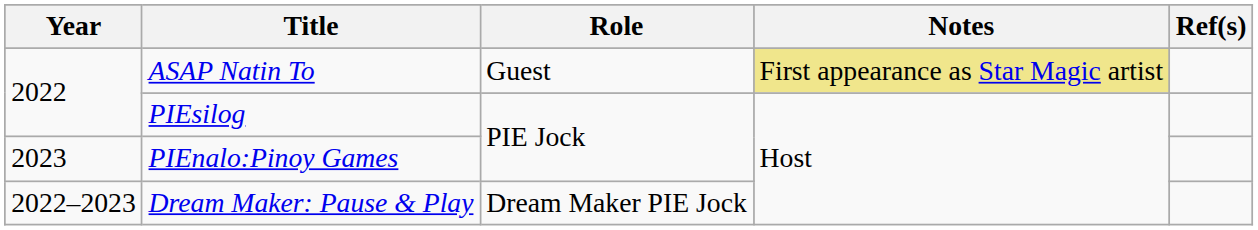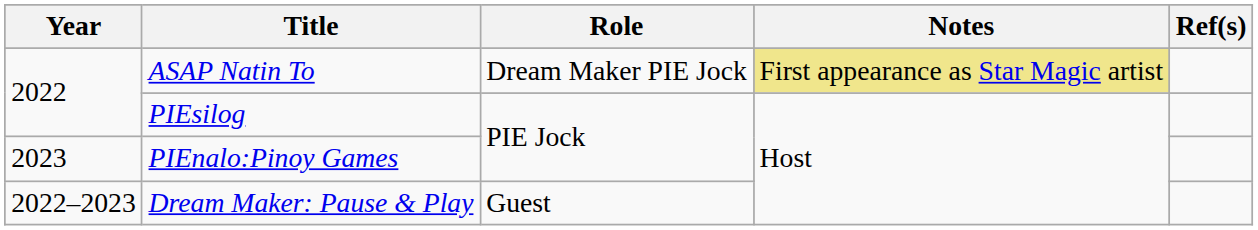ASAP Natin To | Role: Guest -> Dream Maker PIE Jock
Dream Maker: Pause & Play | Role: Dream Maker PIE Jock -> Guest
